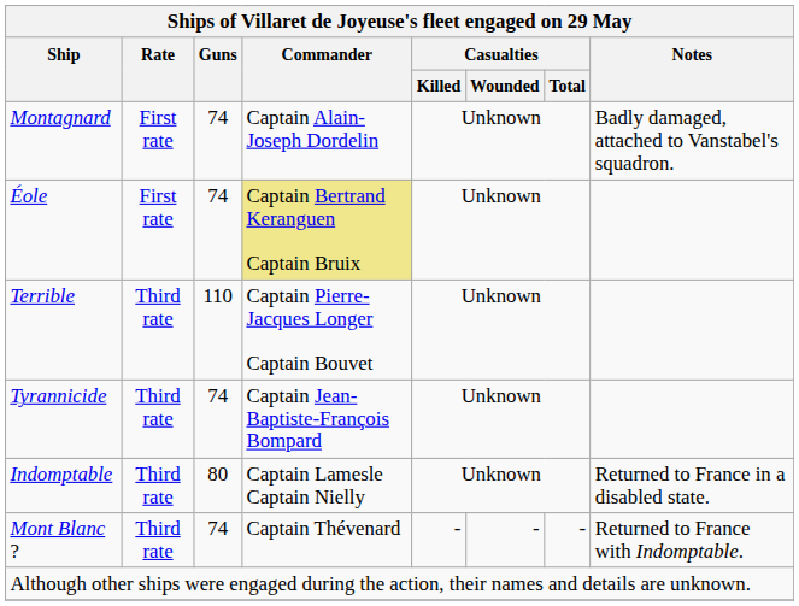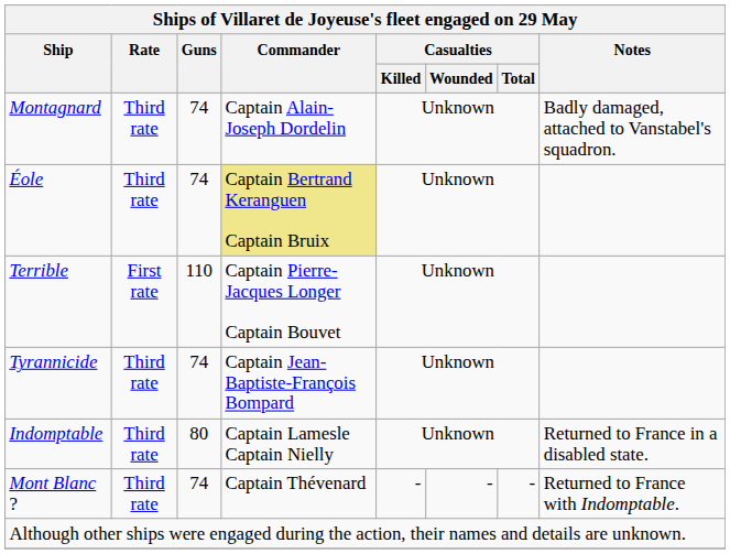Montagnard | Rate: First rate -> Third rate
Éole | Rate: First rate -> Third rate
Terrible | Rate: Third rate -> First rate
